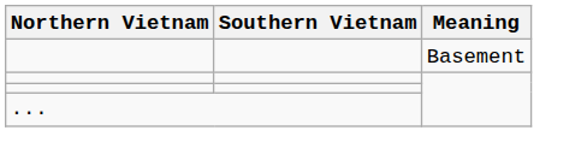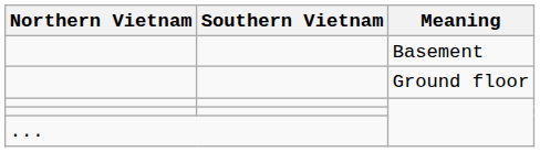+ row: Ground floor
